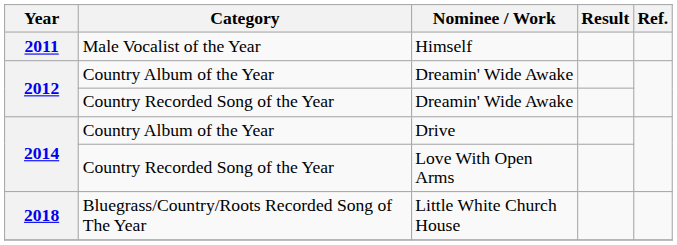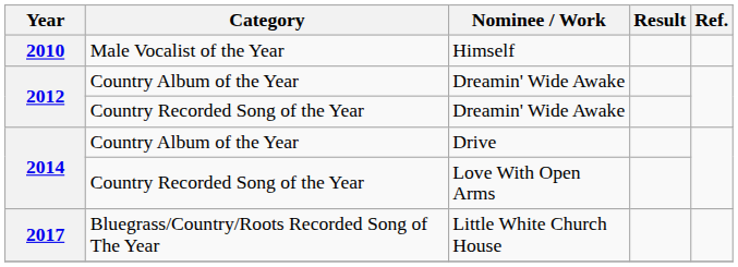Himself | Year: 2011 -> 2010
Little White Church House | Year: 2018 -> 2017
